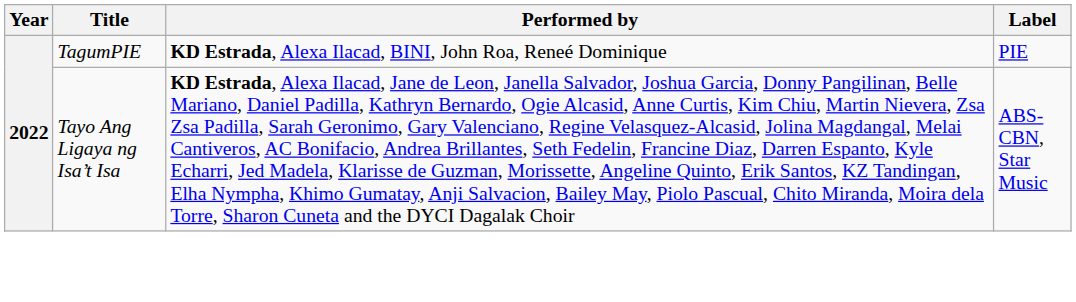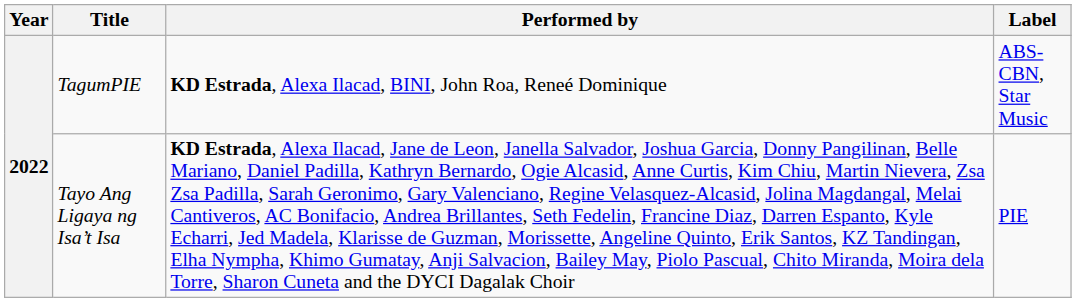TagumPIE | Label: PIE -> ABS-CBN, Star Music
Tayo Ang Ligaya ng Isa’t Isa | Label: ABS-CBN, Star Music -> PIE
